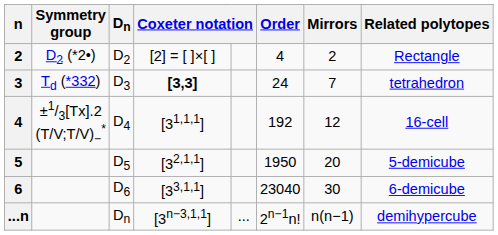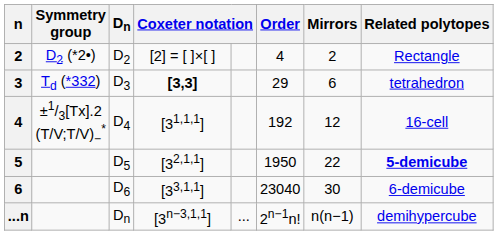3 | Order: 24 -> 29
3 | Mirrors: 7 -> 6
5 | Mirrors: 20 -> 22
5 | Related polytopes: normal -> bold
